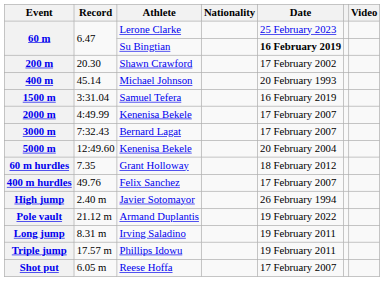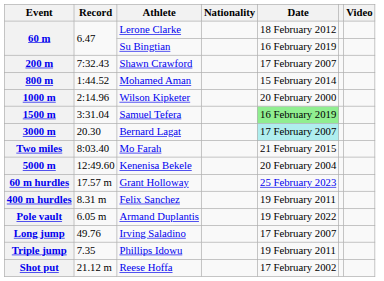60 m / Lerone Clarke | Date: 25 February 2023 -> 18 February 2012
60 m / Su Bingtian | Date: bold -> normal
200 m | Record: 20.30 -> 7:32.43
200 m | Date: 17 February 2002 -> 17 February 2007
- row: 400 m | 45.14 | Michael Johnson | 20 February 1993
+ row: 800 m | 1:44.52 | Mohamed Aman | 15 February 2014
+ row: 1000 m | 2:14.96 | Wilson Kipketer | 20 February 2000
1500 m | Date: no background -> lightgreen background
- row: 2000 m | 4:49.99 | Kenenisa Bekele | 17 February 2007
3000 m | Record: 7:32.43 -> 20.30
3000 m | Date: no background -> paleturquoise background
+ row: Two miles | 8:03.40 | Mo Farah | 21 February 2015
60 m hurdles | Record: 7.35 -> 17.57 m
60 m hurdles | Date: 18 February 2012 -> 25 February 2023
400 m hurdles | Record: 49.76 -> 8.31 m
400 m hurdles | Date: 17 February 2007 -> 19 February 2011
- row: High jump | 2.40 m | Javier Sotomayor | 26 February 1994
Pole vault | Record: 21.12 m -> 6.05 m
Long jump | Record: 8.31 m -> 49.76
Long jump | Date: 19 February 2011 -> 17 February 2007
Triple jump | Record: 17.57 m -> 7.35
Shot put | Record: 6.05 m -> 21.12 m
Shot put | Date: 17 February 2007 -> 17 February 2002
